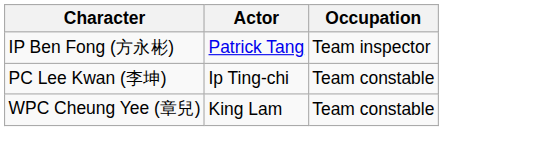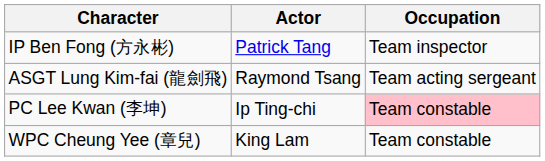+ row: ASGT Lung Kim-fai (龍劍飛) | Raymond Tsang | Team acting sergeant
PC Lee Kwan (李坤) | Occupation: no background -> pink background
